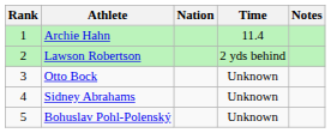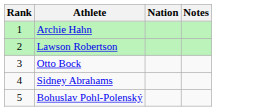- column: Time | 11.4 | 2 yds behind | Unknown | Unknown | Unknown
